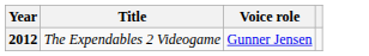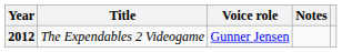+ column: Notes
